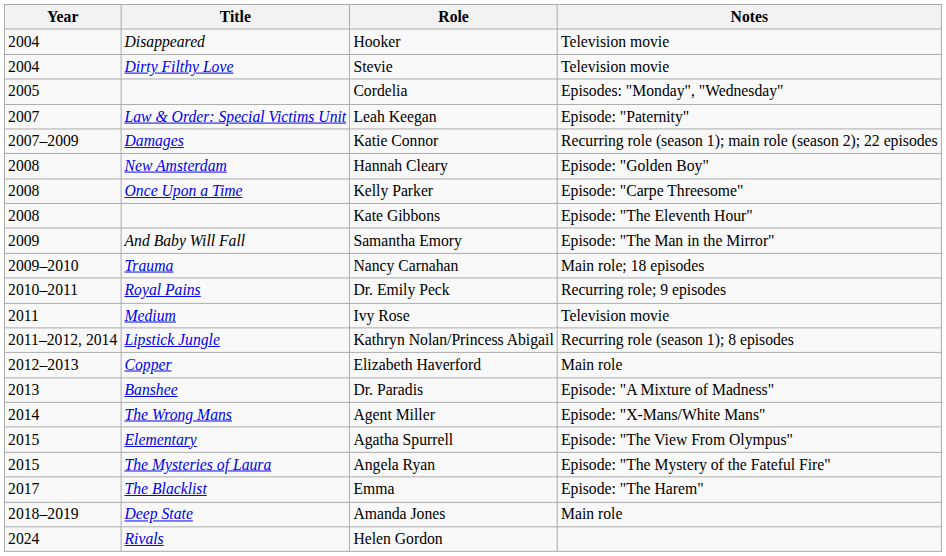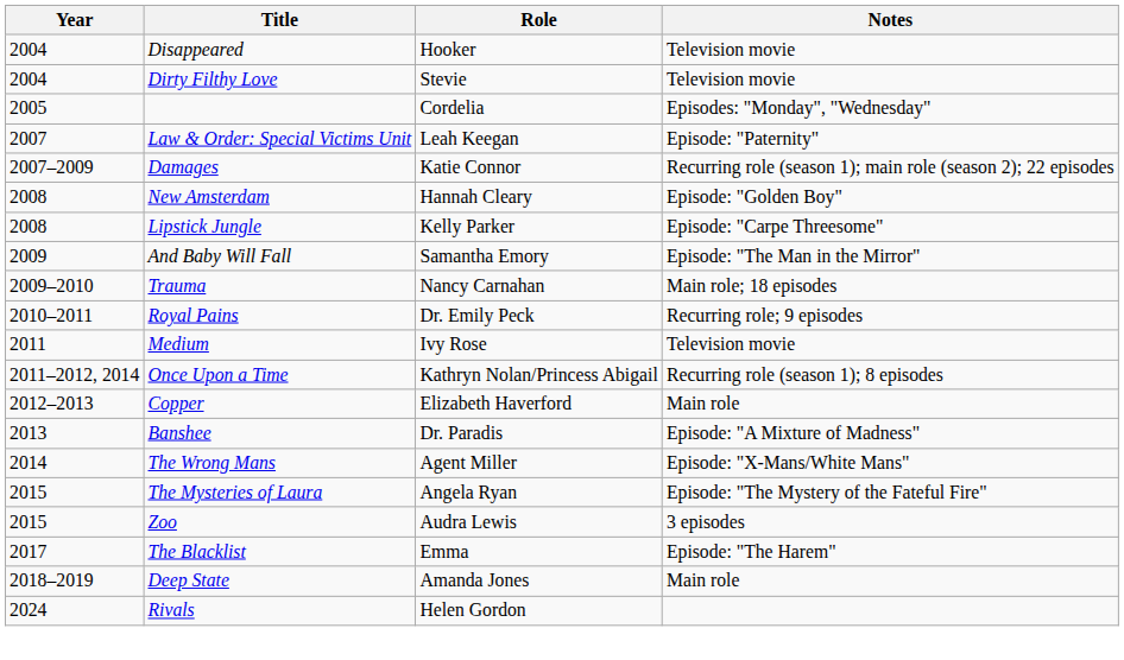Kelly Parker | Title: Once Upon a Time -> Lipstick Jungle
- row: 2008 | Kate Gibbons | Episode: "The Eleventh Hour"
Kathryn Nolan/Princess Abigail | Title: Lipstick Jungle -> Once Upon a Time
- row: 2015 | Elementary | Agatha Spurrell | Episode: "The View From Olympus"
+ row: 2015 | Zoo | Audra Lewis | 3 episodes
